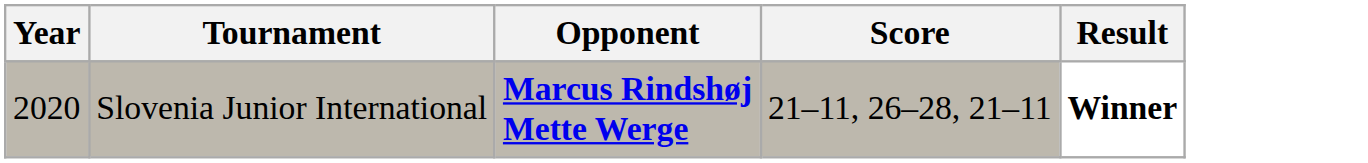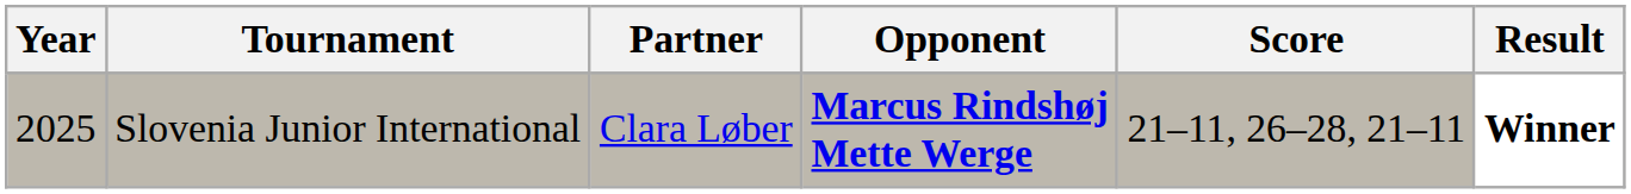+ column: Partner | Clara Løber
Slovenia Junior International | Year: 2020 -> 2025
